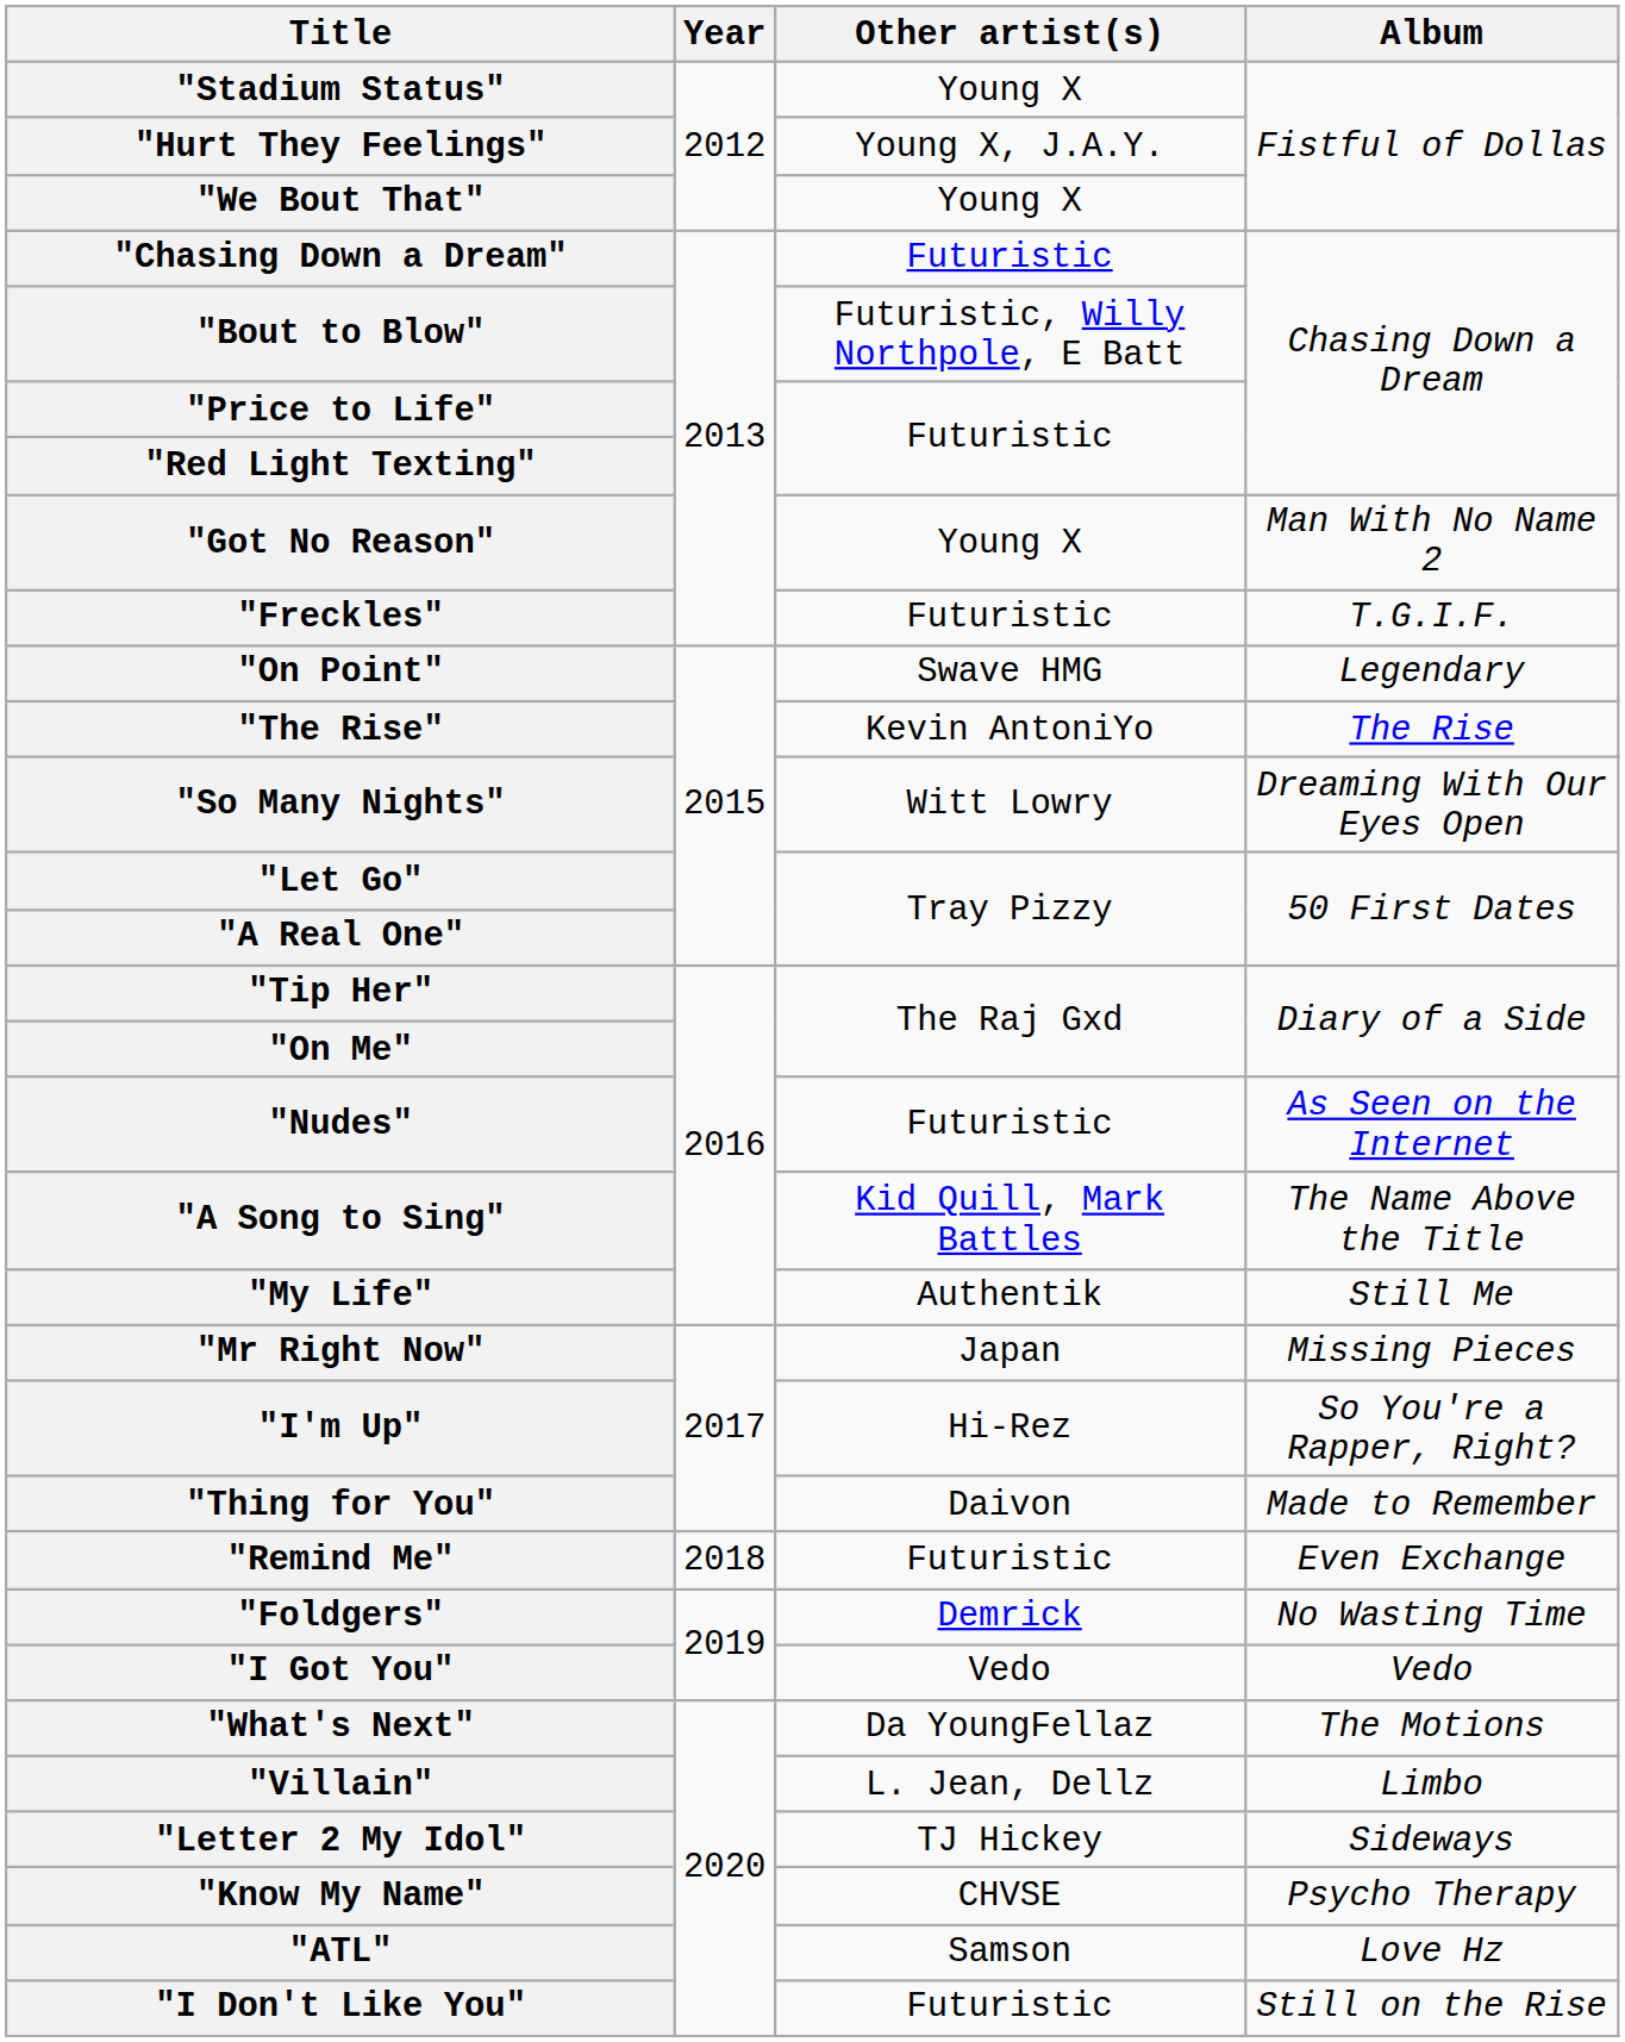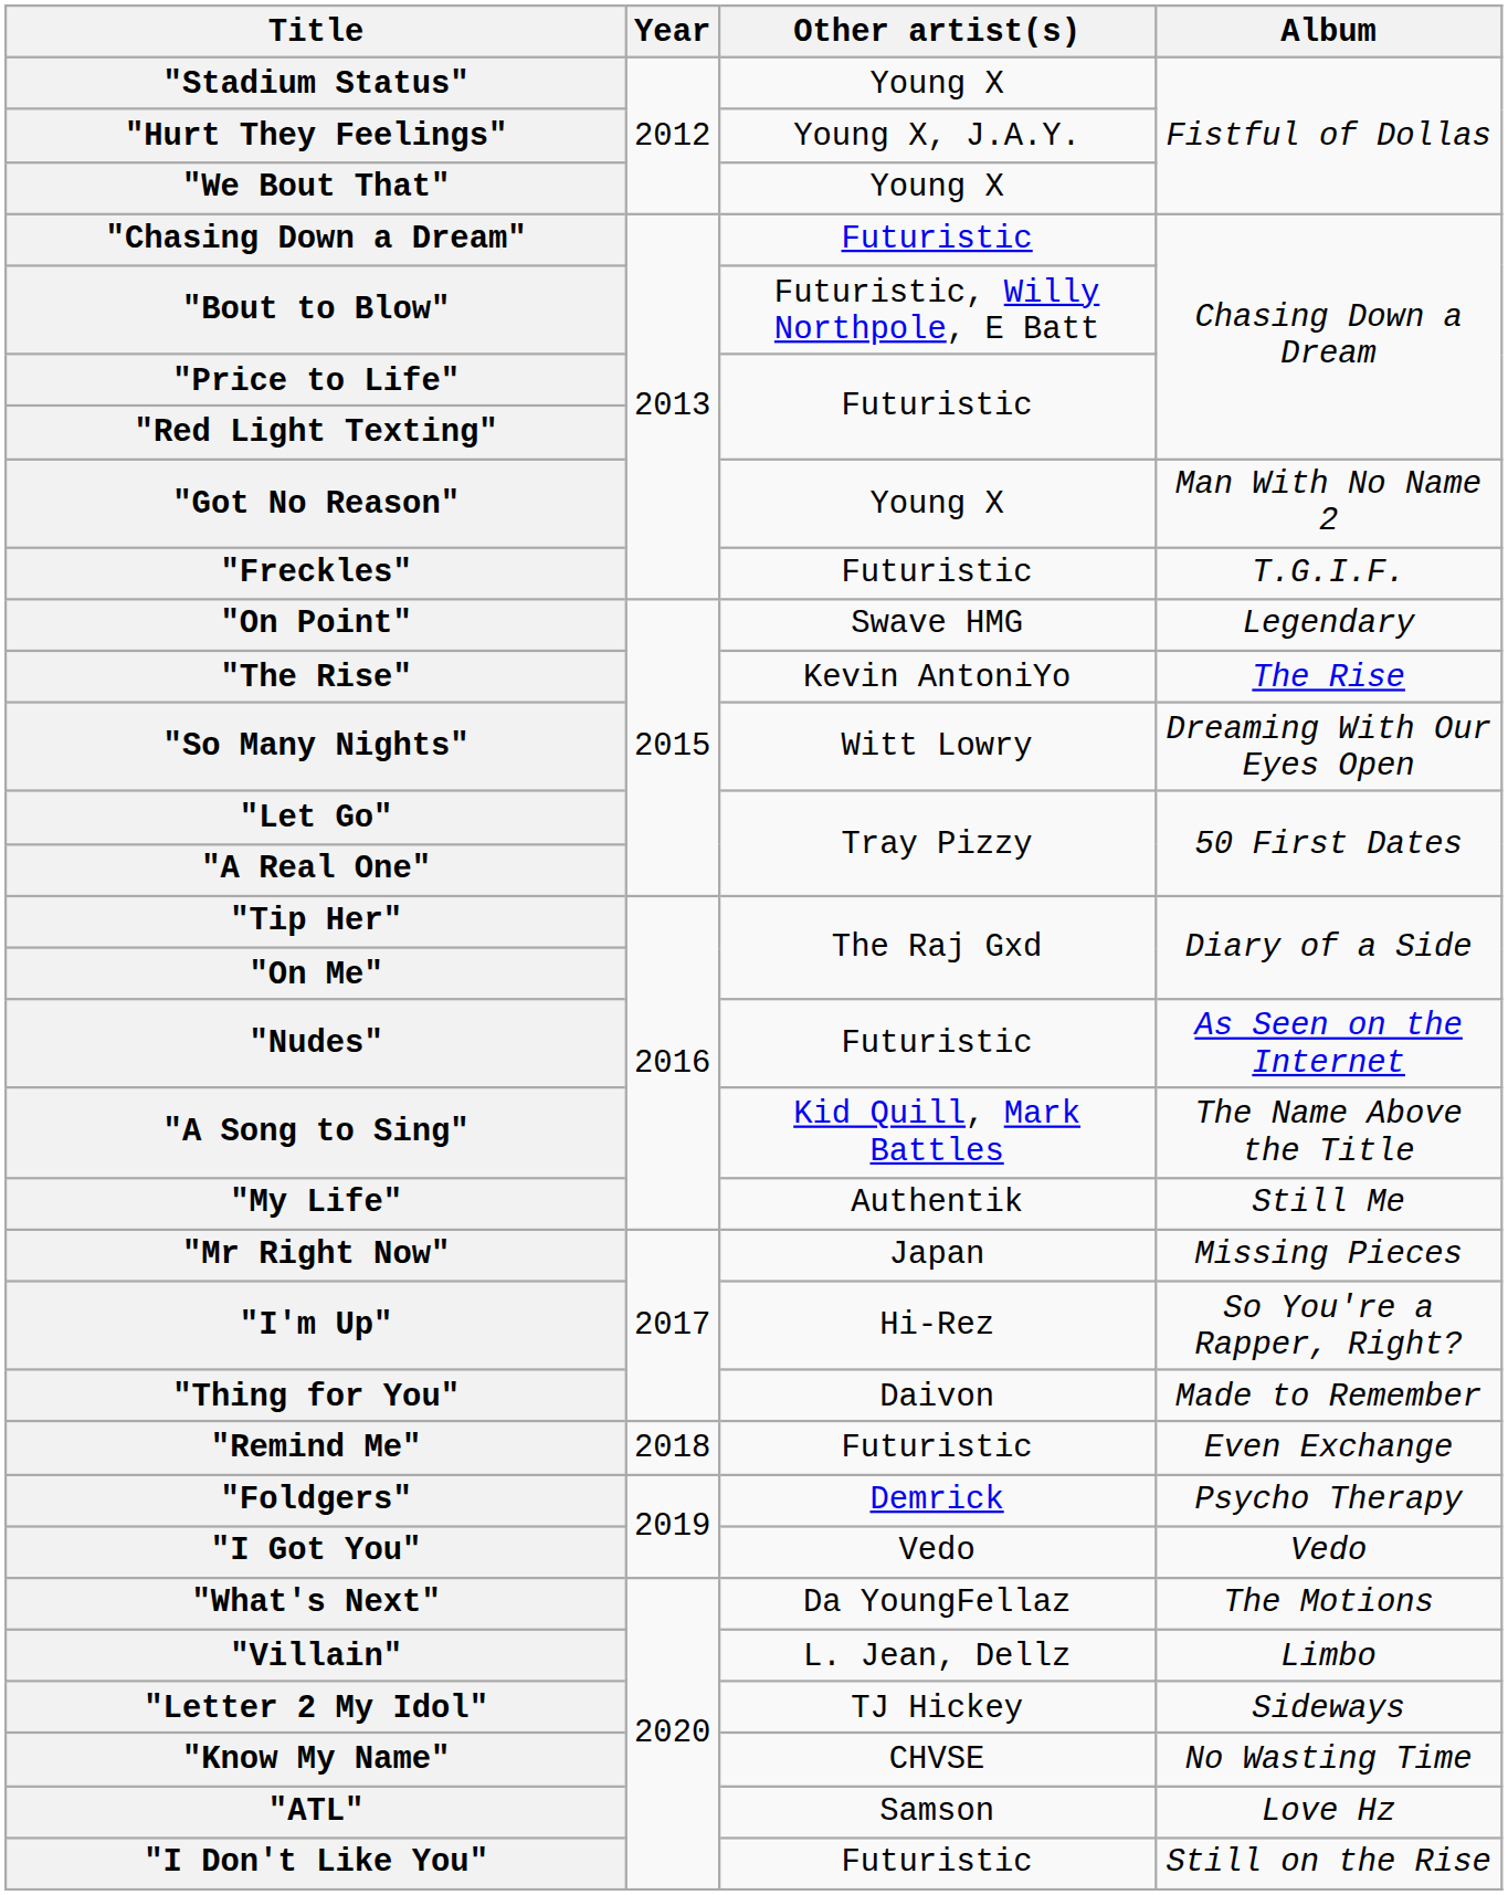"Foldgers" | Album: No Wasting Time -> Psycho Therapy
"Know My Name" | Album: Psycho Therapy -> No Wasting Time
